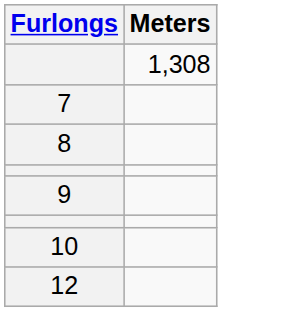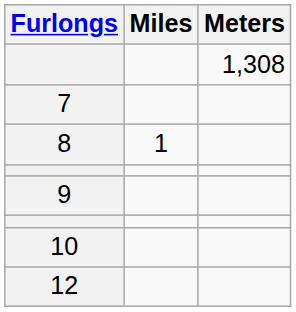+ column: Miles | 1
